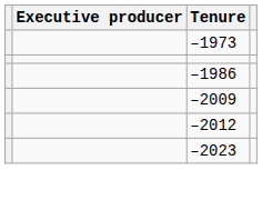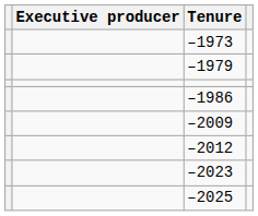+ row: –1979
+ row: –2025
